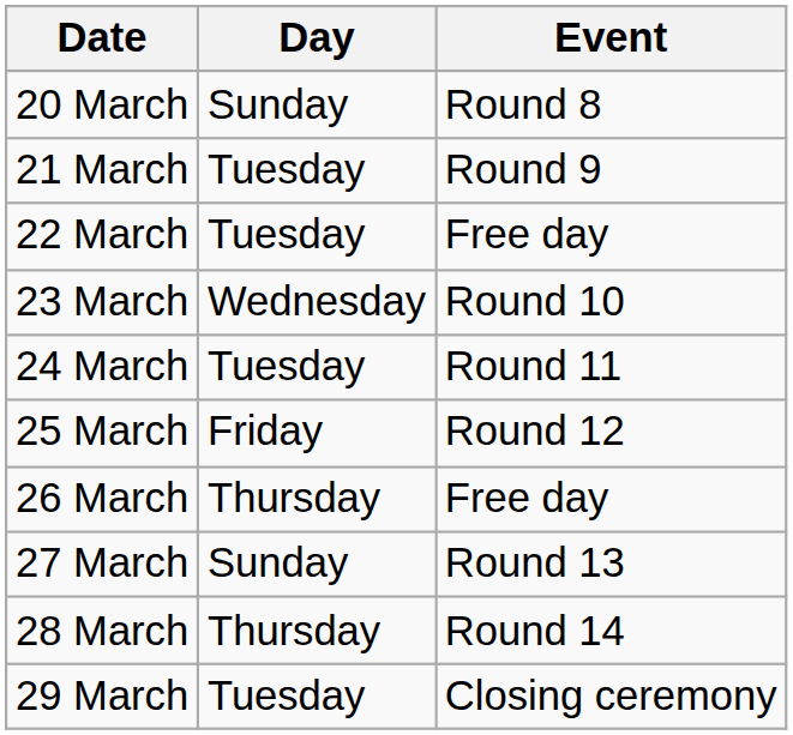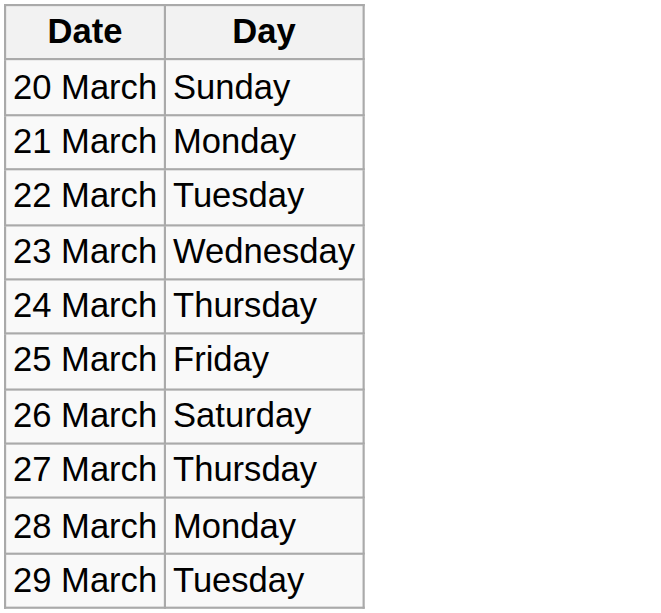- column: Event | Round 8 | Round 9 | Free day | Round 10 | Round 11 | Round 12 | Free day | Round 13 | Round 14 | Closing ceremony
21 March | Day: Tuesday -> Monday
24 March | Day: Tuesday -> Thursday
26 March | Day: Thursday -> Saturday
27 March | Day: Sunday -> Thursday
28 March | Day: Thursday -> Monday
